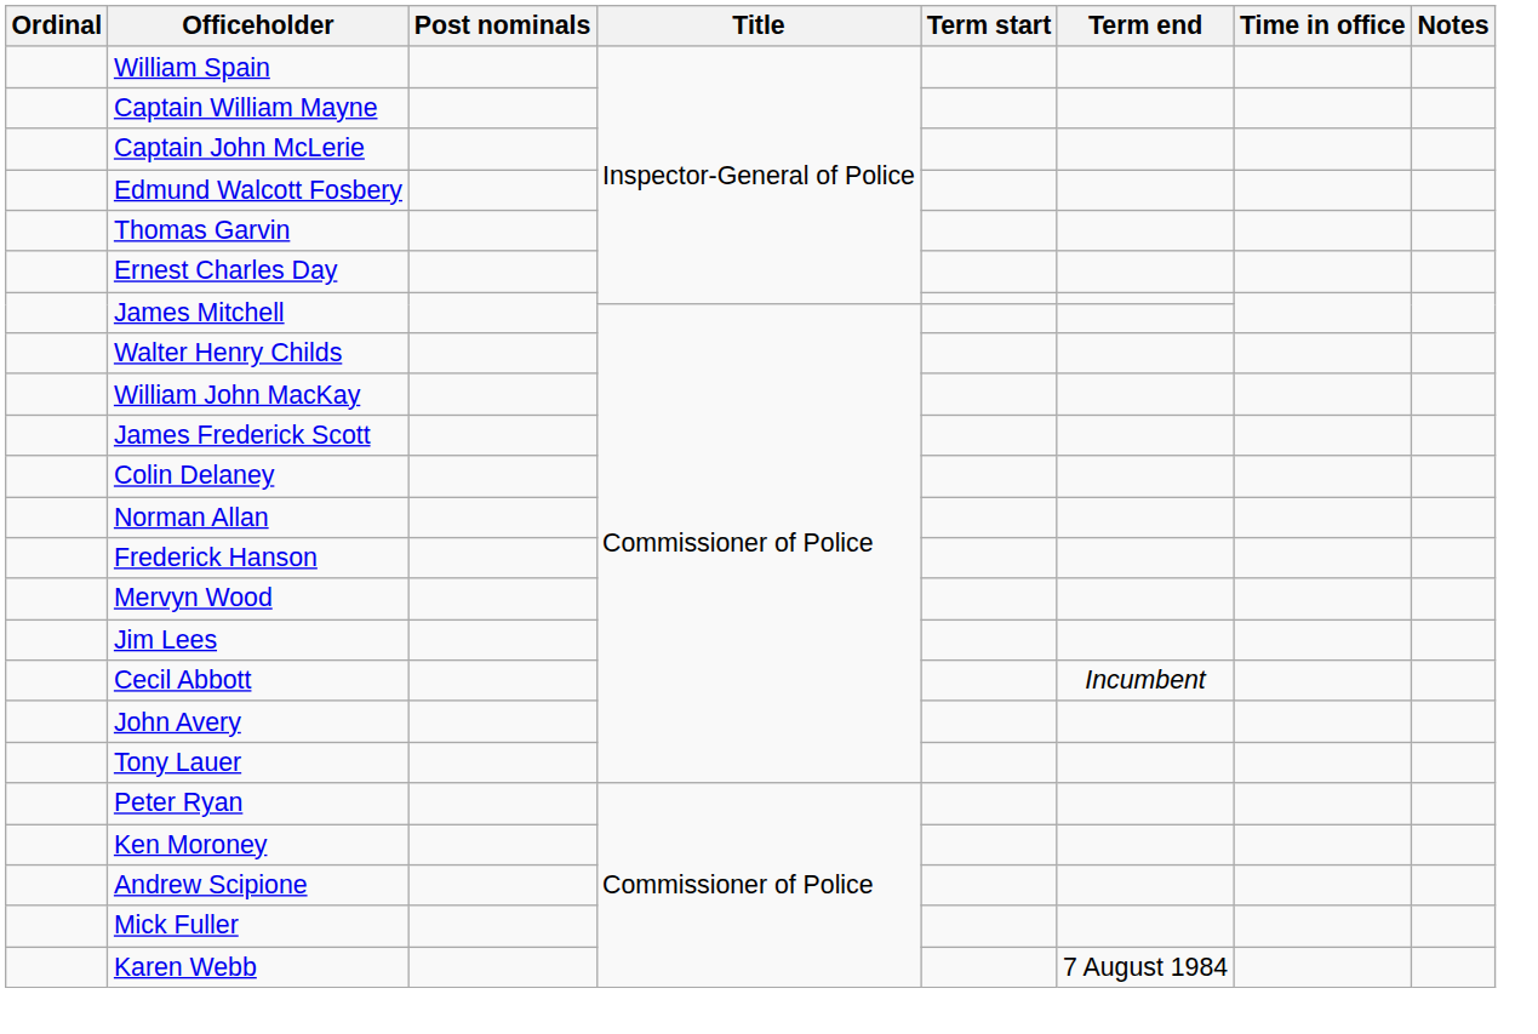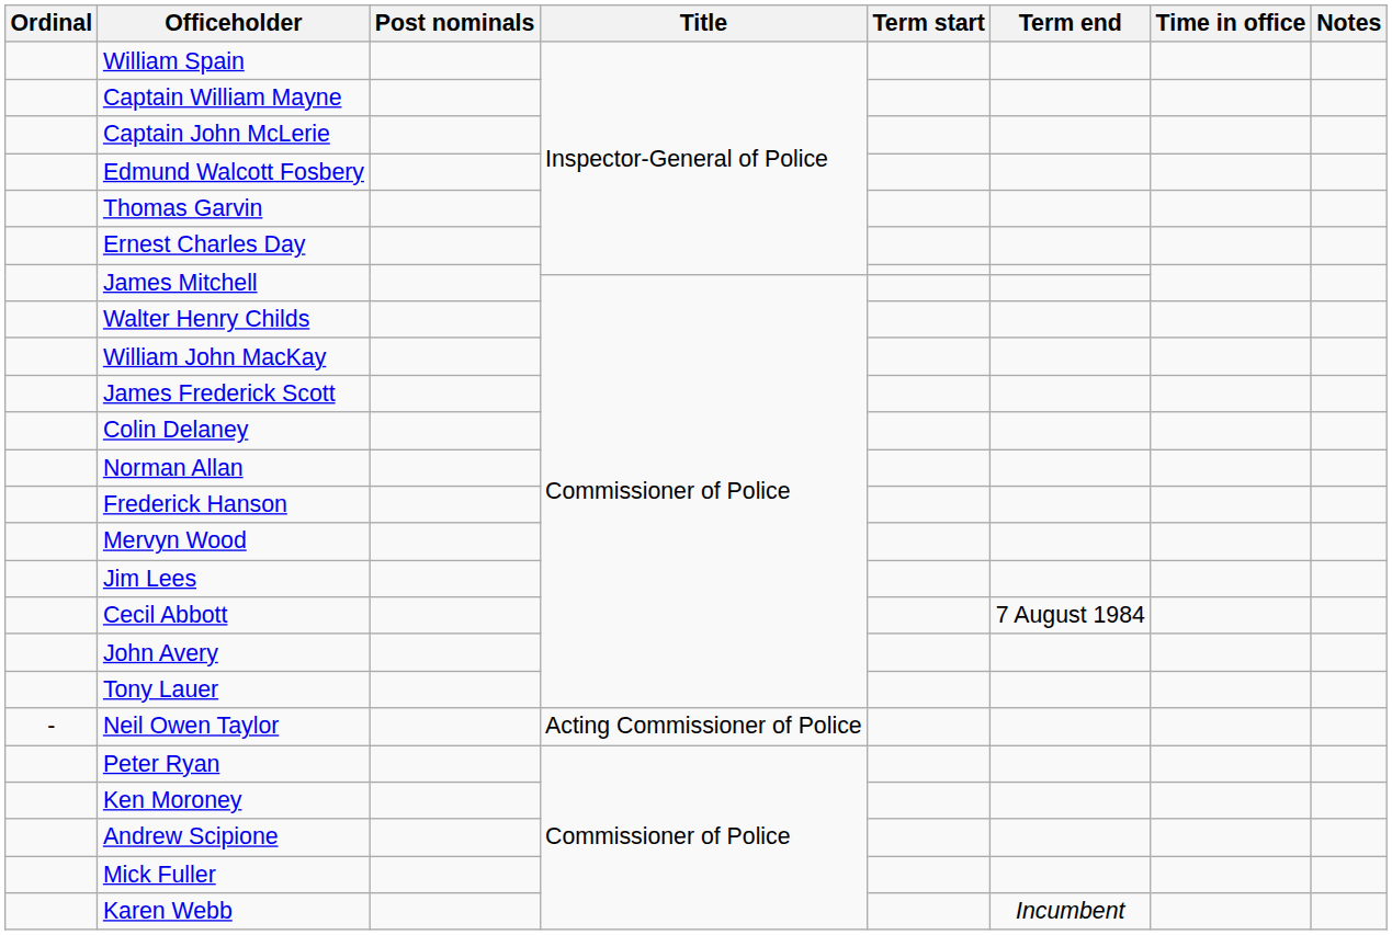Cecil Abbott | Term end: Incumbent -> 7 August 1984
+ row: - | Neil Owen Taylor | Acting Commissioner of Police
Karen Webb | Term end: 7 August 1984 -> Incumbent
